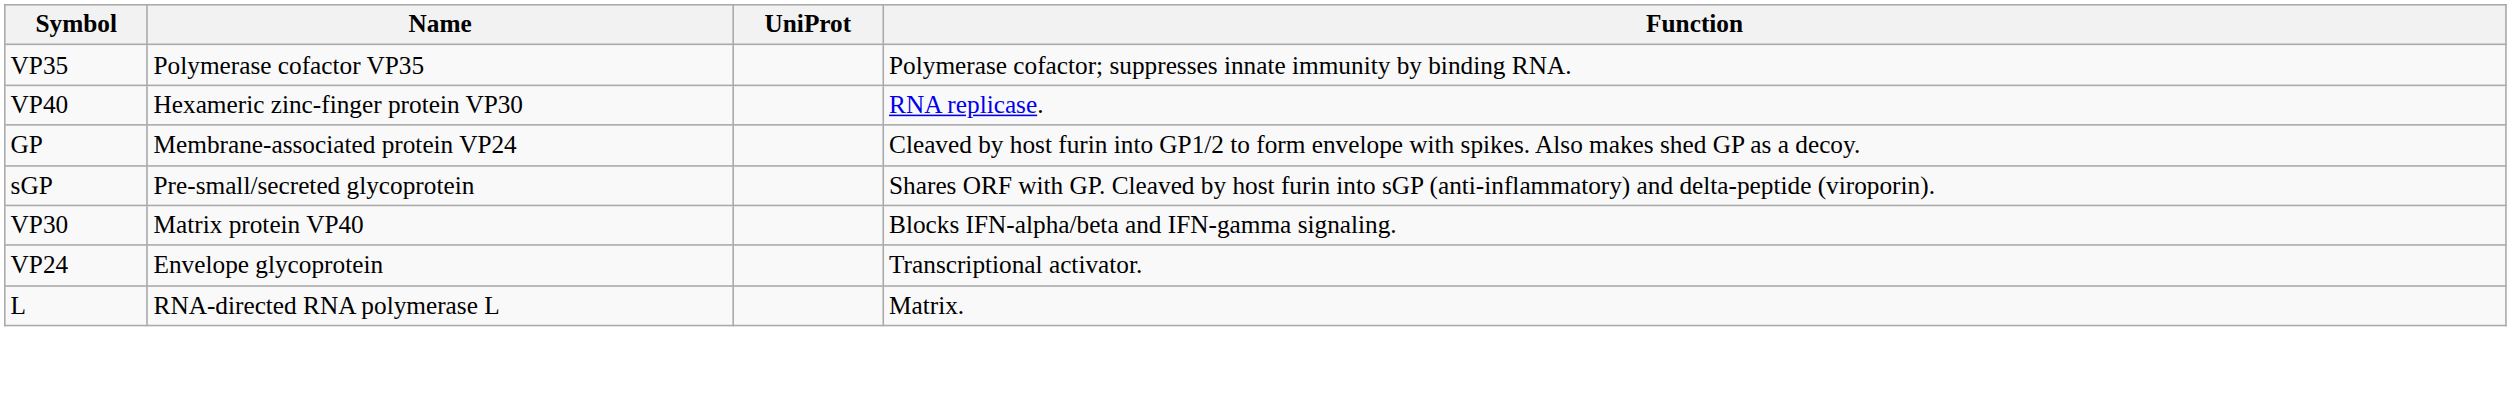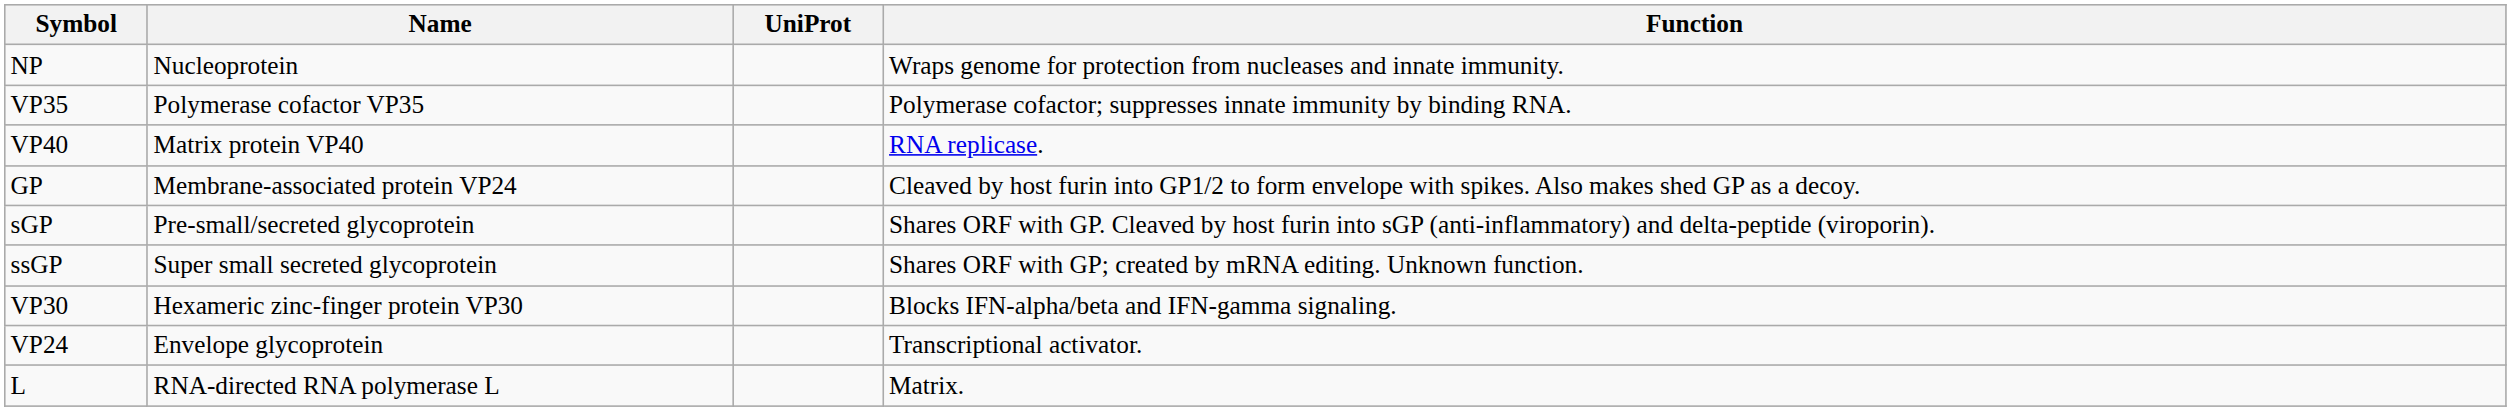+ row: NP | Nucleoprotein | Wraps genome for protection from nucleases and innate immunity.
VP40 | Name: Hexameric zinc-finger protein VP30 -> Matrix protein VP40
+ row: ssGP | Super small secreted glycoprotein | Shares ORF with GP; created by mRNA editing. Unknown function.
VP30 | Name: Matrix protein VP40 -> Hexameric zinc-finger protein VP30
